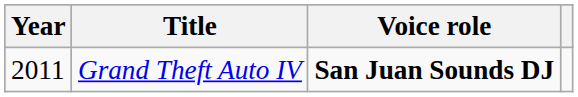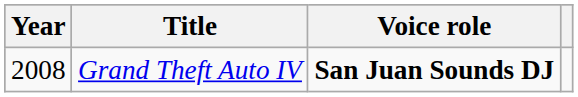Grand Theft Auto IV | Year: 2011 -> 2008
